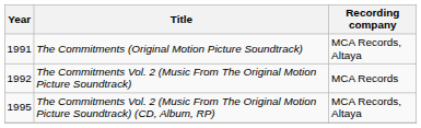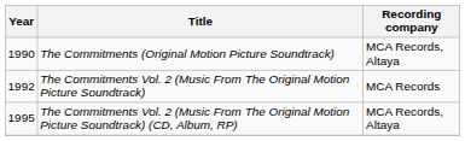The Commitments (Original Motion Picture Soundtrack) | Year: 1991 -> 1990
